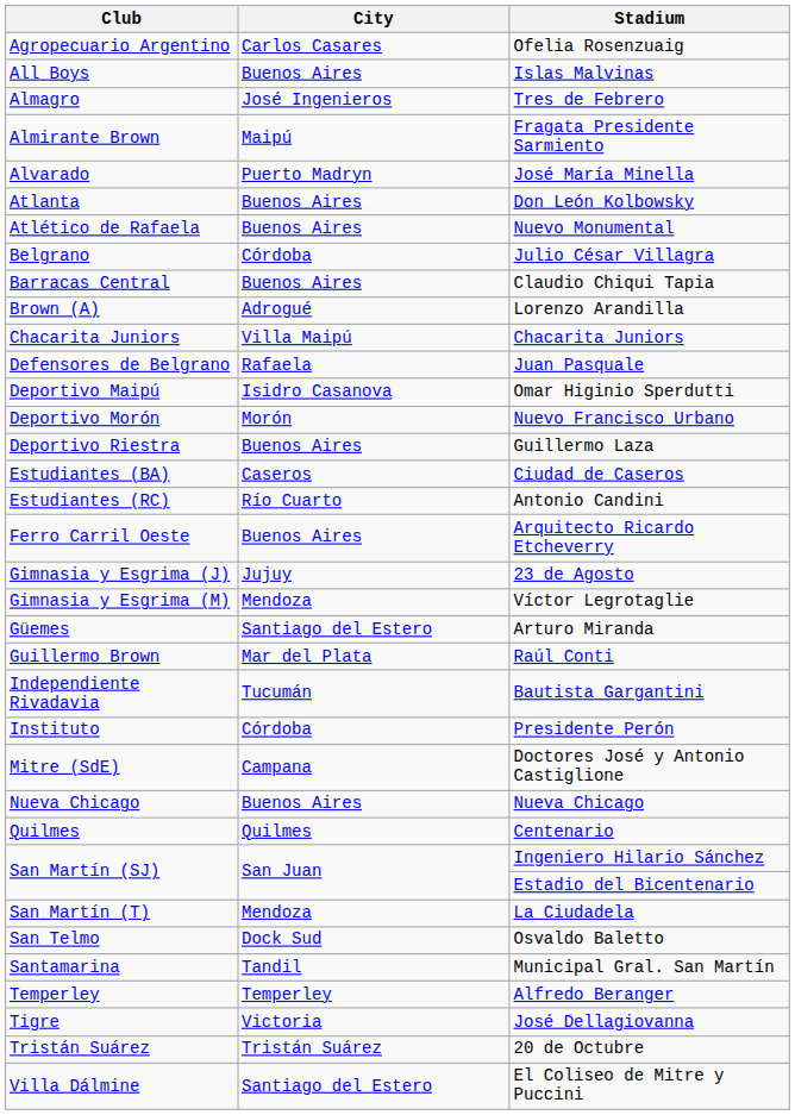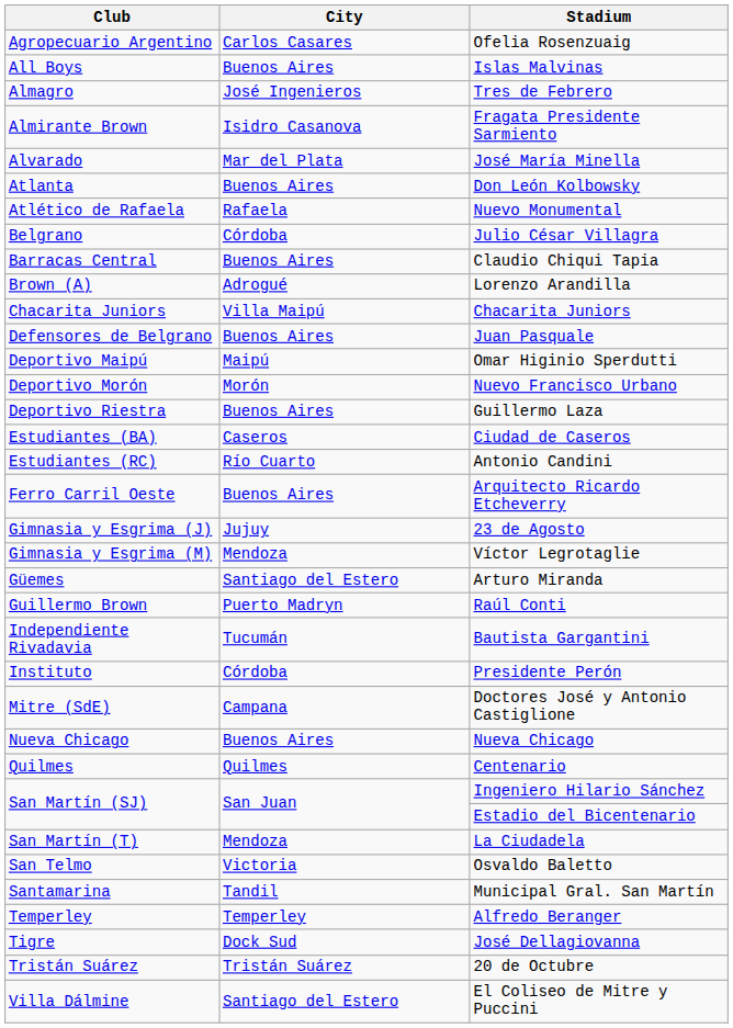Fragata Presidente Sarmiento | City: Maipú -> Isidro Casanova
José María Minella | City: Puerto Madryn -> Mar del Plata
Nuevo Monumental | City: Buenos Aires -> Rafaela
Juan Pasquale | City: Rafaela -> Buenos Aires
Omar Higinio Sperdutti | City: Isidro Casanova -> Maipú
Raúl Conti | City: Mar del Plata -> Puerto Madryn
Osvaldo Baletto | City: Dock Sud -> Victoria
José Dellagiovanna | City: Victoria -> Dock Sud
